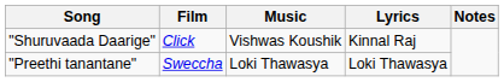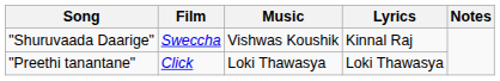"Shuruvaada Daarige" | Film: Click -> Sweccha
"Preethi tanantane" | Film: Sweccha -> Click
